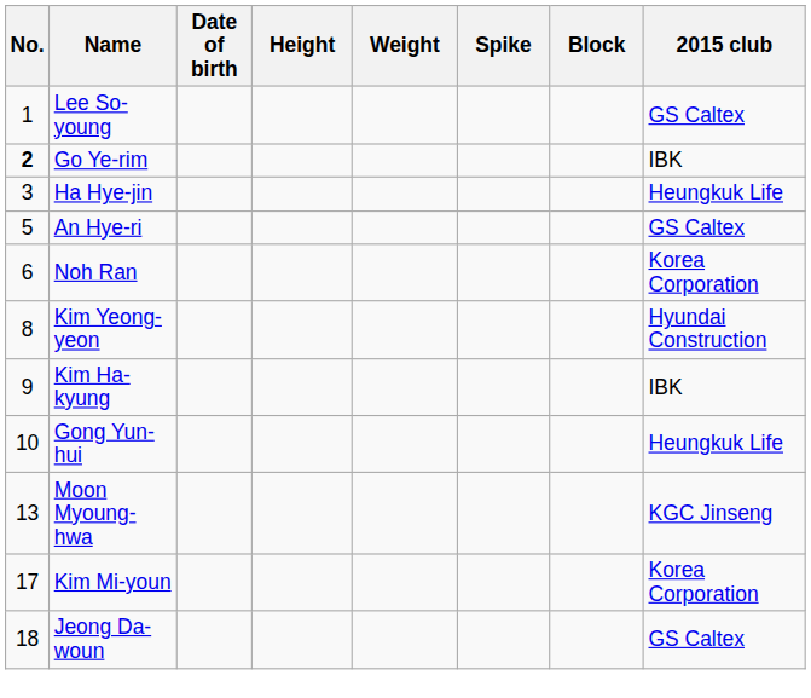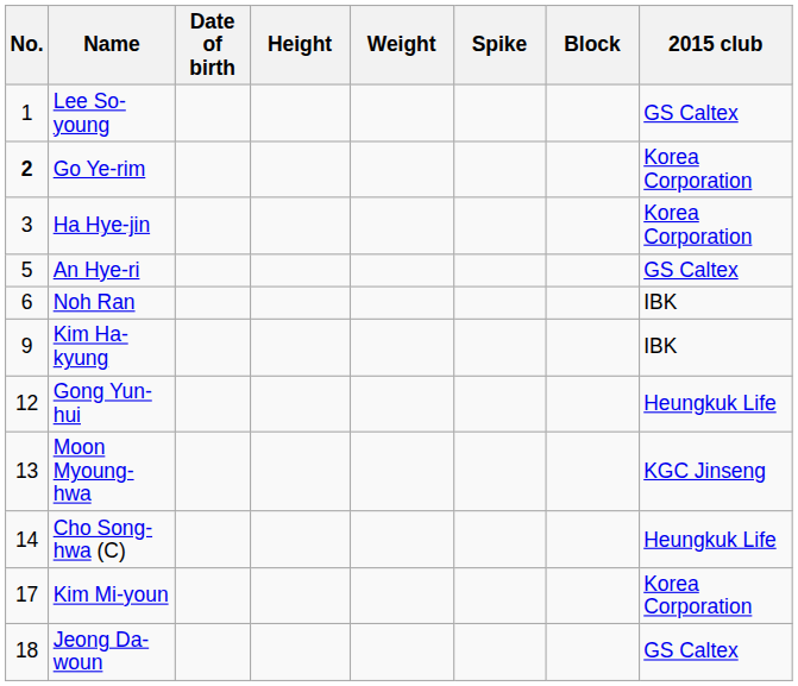Go Ye-rim | 2015 club: IBK -> Korea Corporation
Ha Hye-jin | 2015 club: Heungkuk Life -> Korea Corporation
Noh Ran | 2015 club: Korea Corporation -> IBK
- row: 8 | Kim Yeong-yeon | Hyundai Construction
Gong Yun-hui | No.: 10 -> 12
+ row: 14 | Cho Song-hwa (C) | Heungkuk Life
